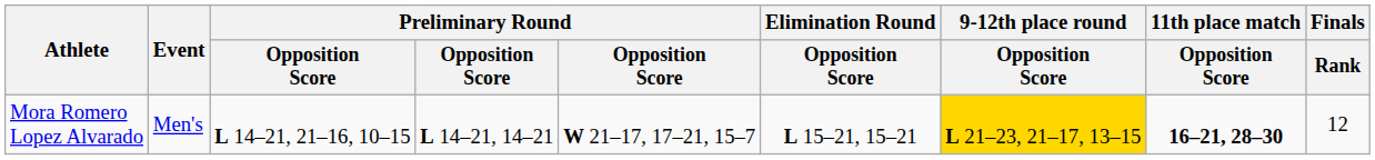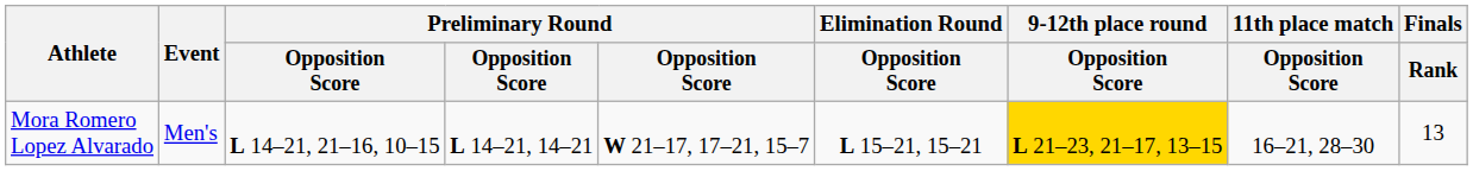Mora Romero Lopez Alvarado | 11th place match / Opposition Score: bold -> normal
Mora Romero Lopez Alvarado | Finals / Rank: 12 -> 13
